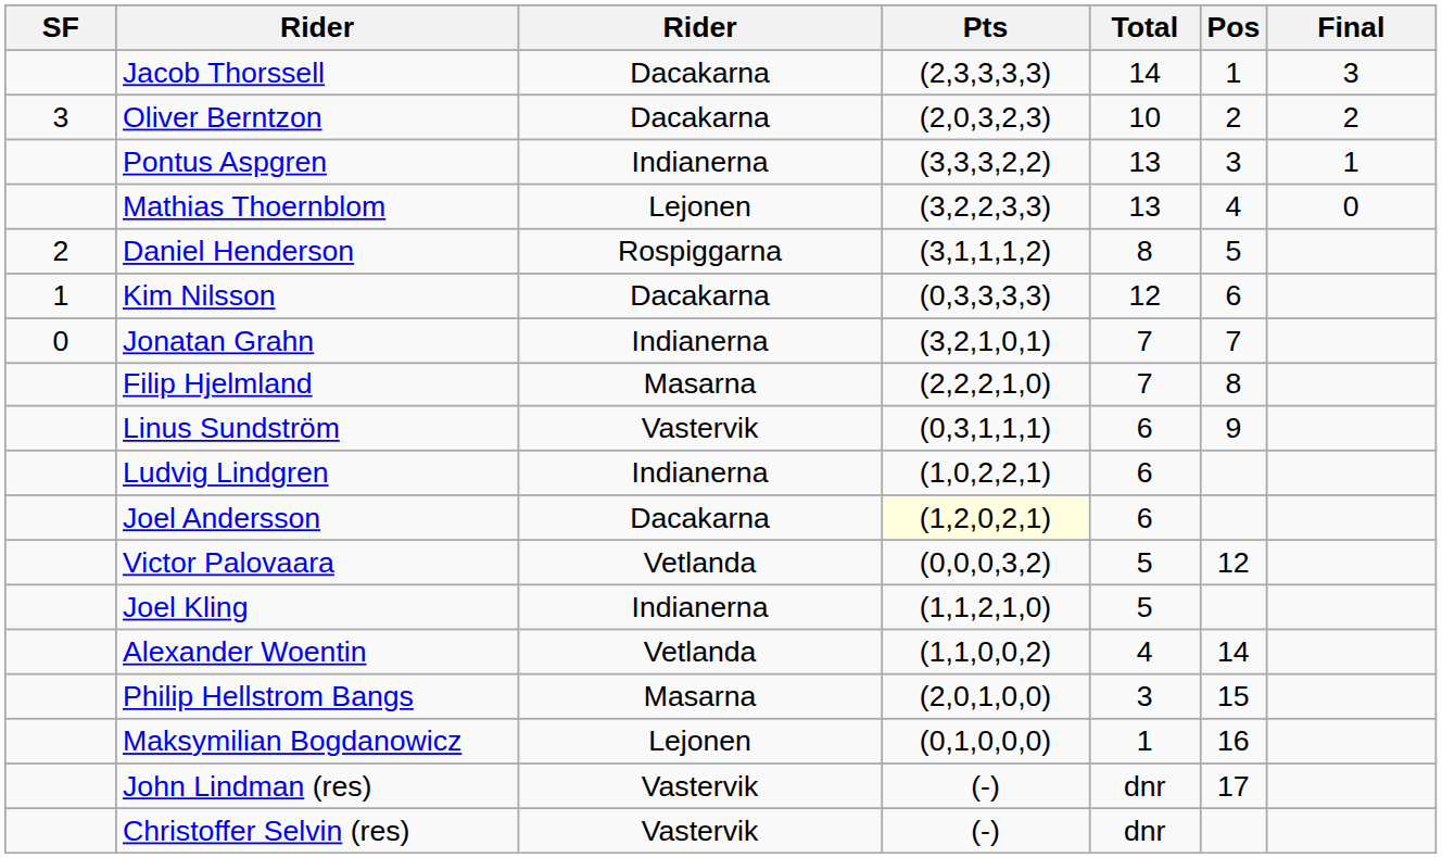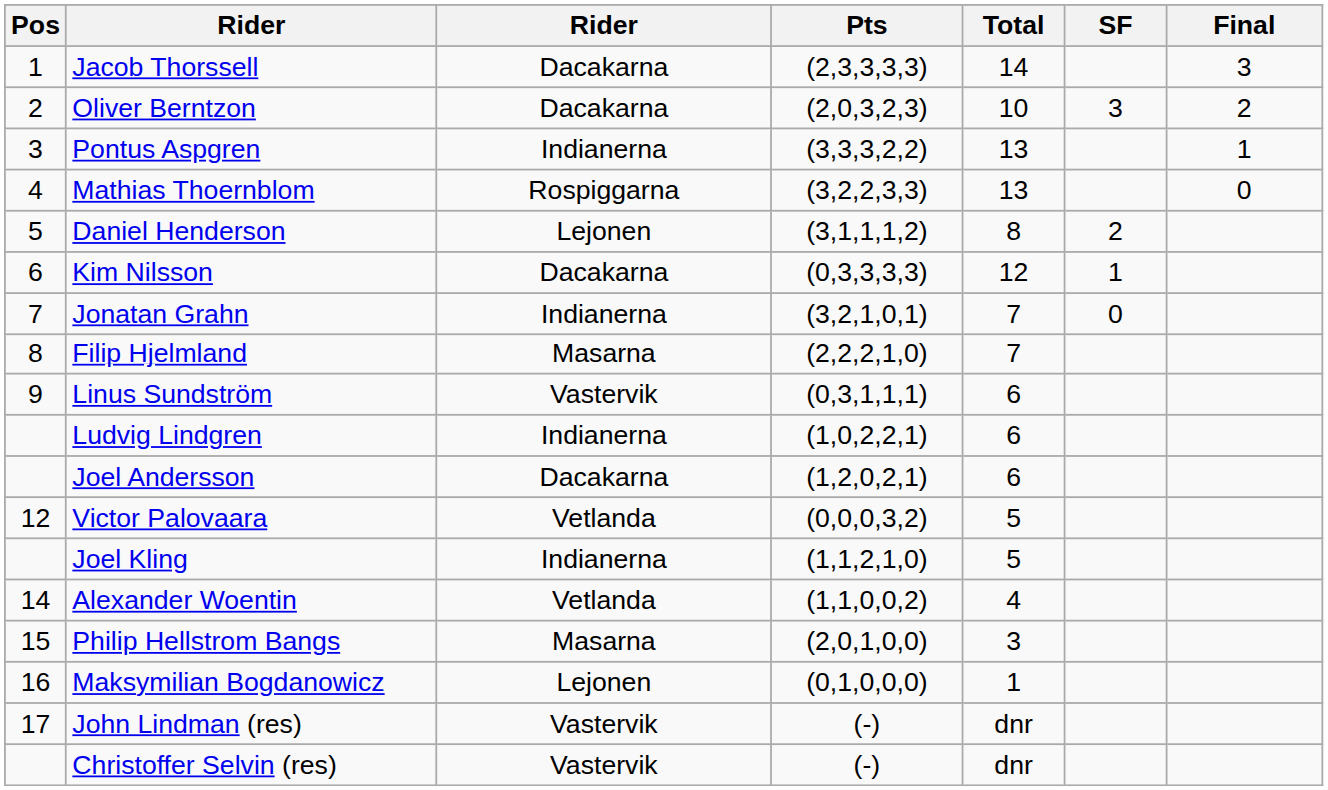columns swapped: Pos <-> SF
Mathias Thoernblom | column 3: Lejonen -> Rospiggarna
Daniel Henderson | column 3: Rospiggarna -> Lejonen
Joel Andersson | Pts: lightyellow background -> no background
